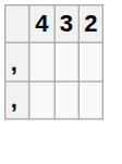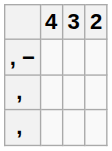+ row: , −
